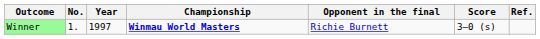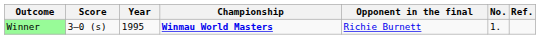columns swapped: No. <-> Score
Winner | Year: 1997 -> 1995
